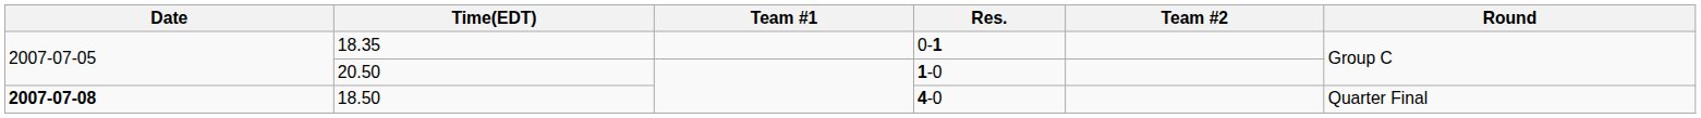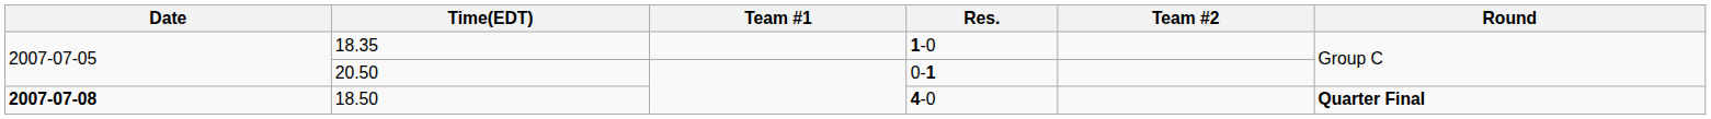18.35 | Res.: 0-1 -> 1-0
20.50 | Res.: 1-0 -> 0-1
18.50 | Round: normal -> bold
